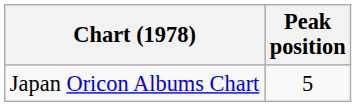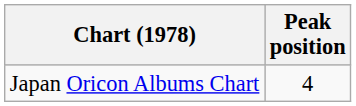Japan Oricon Albums Chart | Peak position: 5 -> 4
